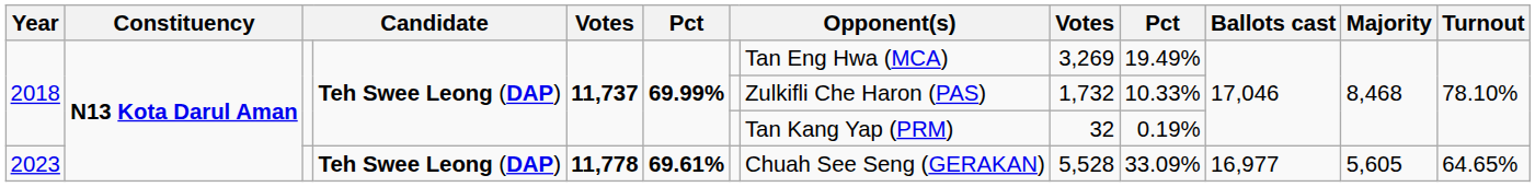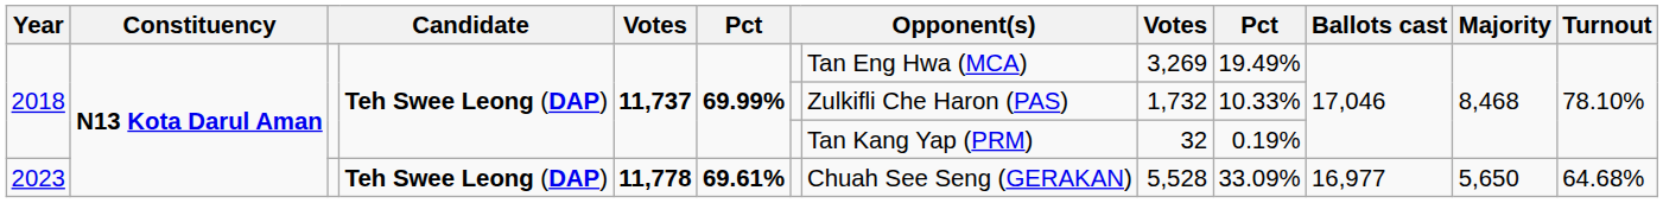2023 | Majority: 5,605 -> 5,650
2023 | Turnout: 64.65% -> 64.68%
